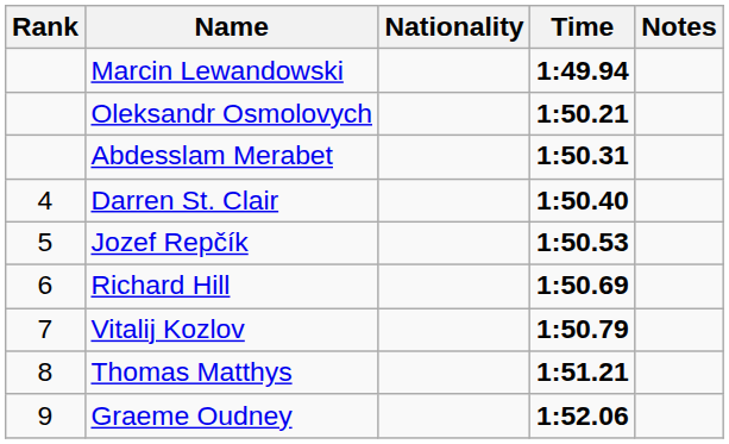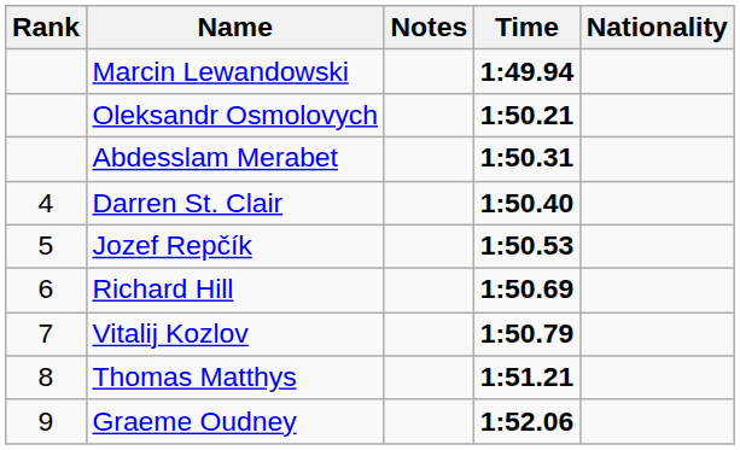columns swapped: Nationality <-> Notes
